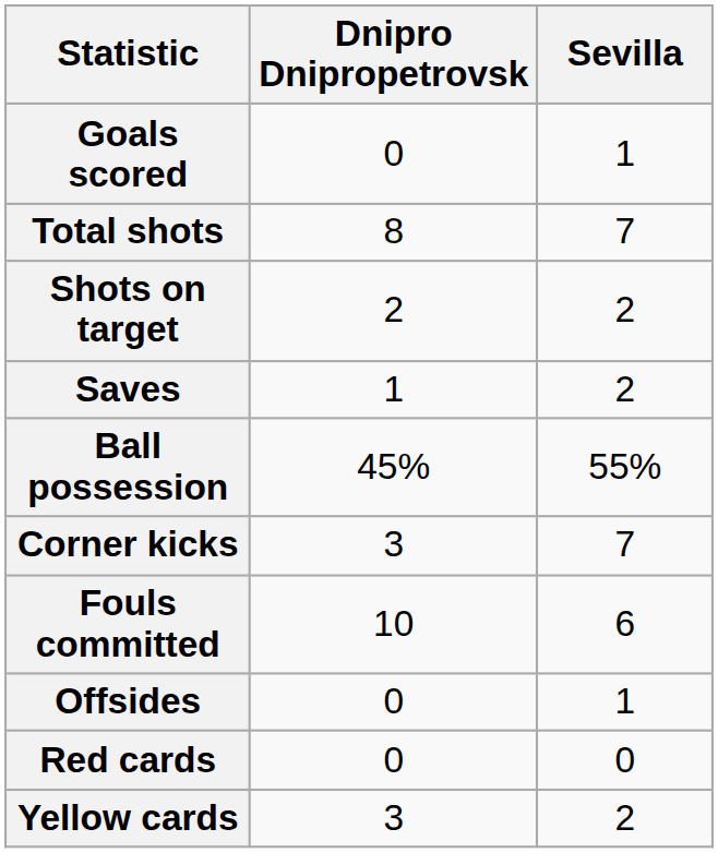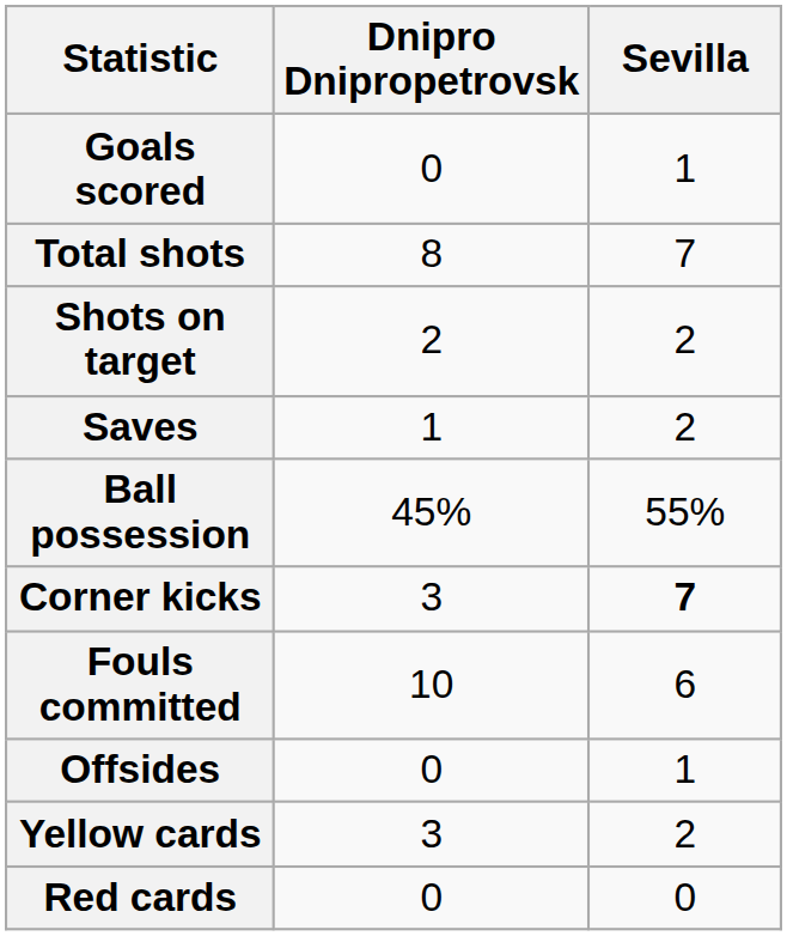Corner kicks | Sevilla: normal -> bold
rows swapped: Yellow cards <-> Red cards
